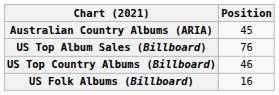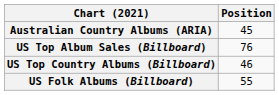US Folk Albums (Billboard) | Position: 16 -> 55
